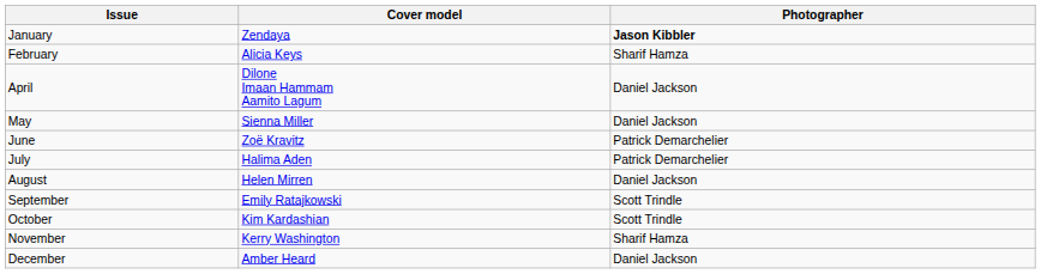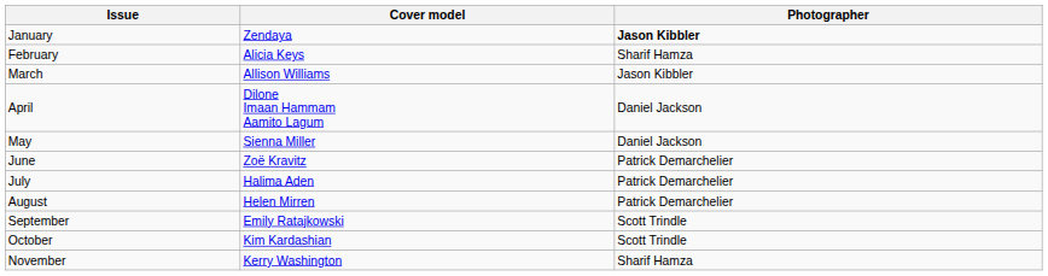+ row: March | Allison Williams | Jason Kibbler
August | Photographer: Daniel Jackson -> Patrick Demarchelier
- row: December | Amber Heard | Daniel Jackson
